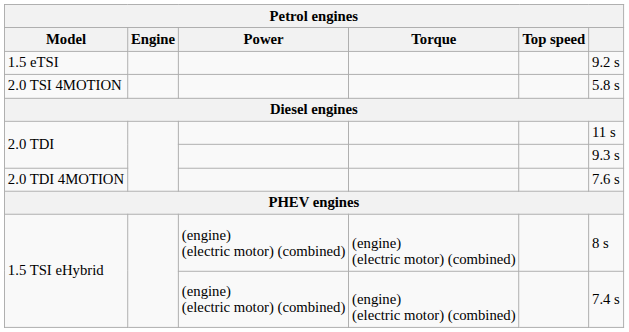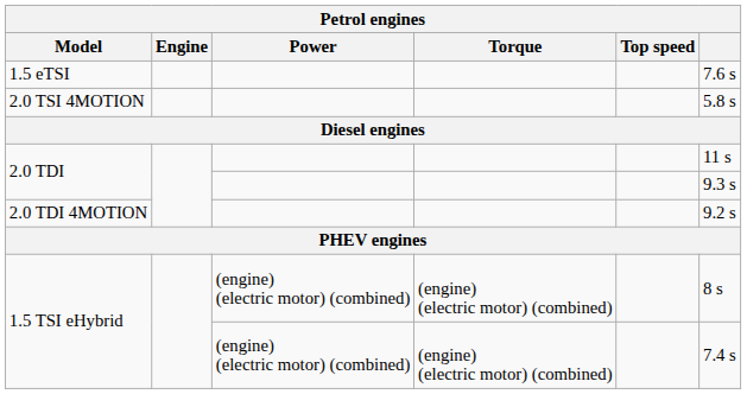1.5 eTSI | column 6: 9.2 s -> 7.6 s
2.0 TDI 4MOTION | column 6: 7.6 s -> 9.2 s
